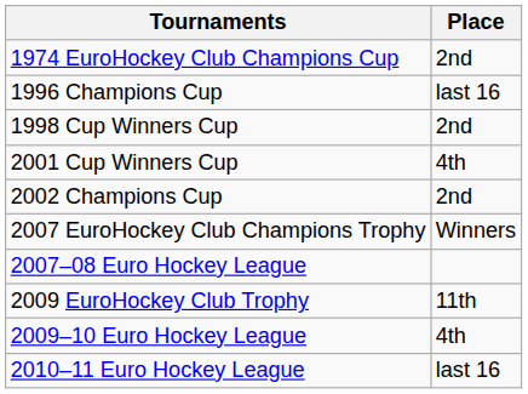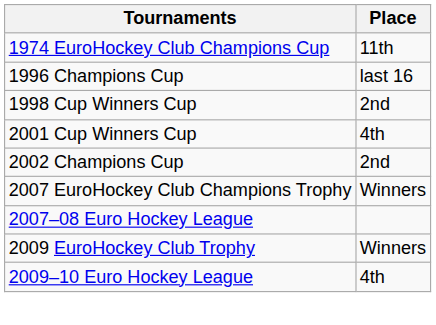1974 EuroHockey Club Champions Cup | Place: 2nd -> 11th
2009 EuroHockey Club Trophy | Place: 11th -> Winners
- row: 2010–11 Euro Hockey League | last 16
